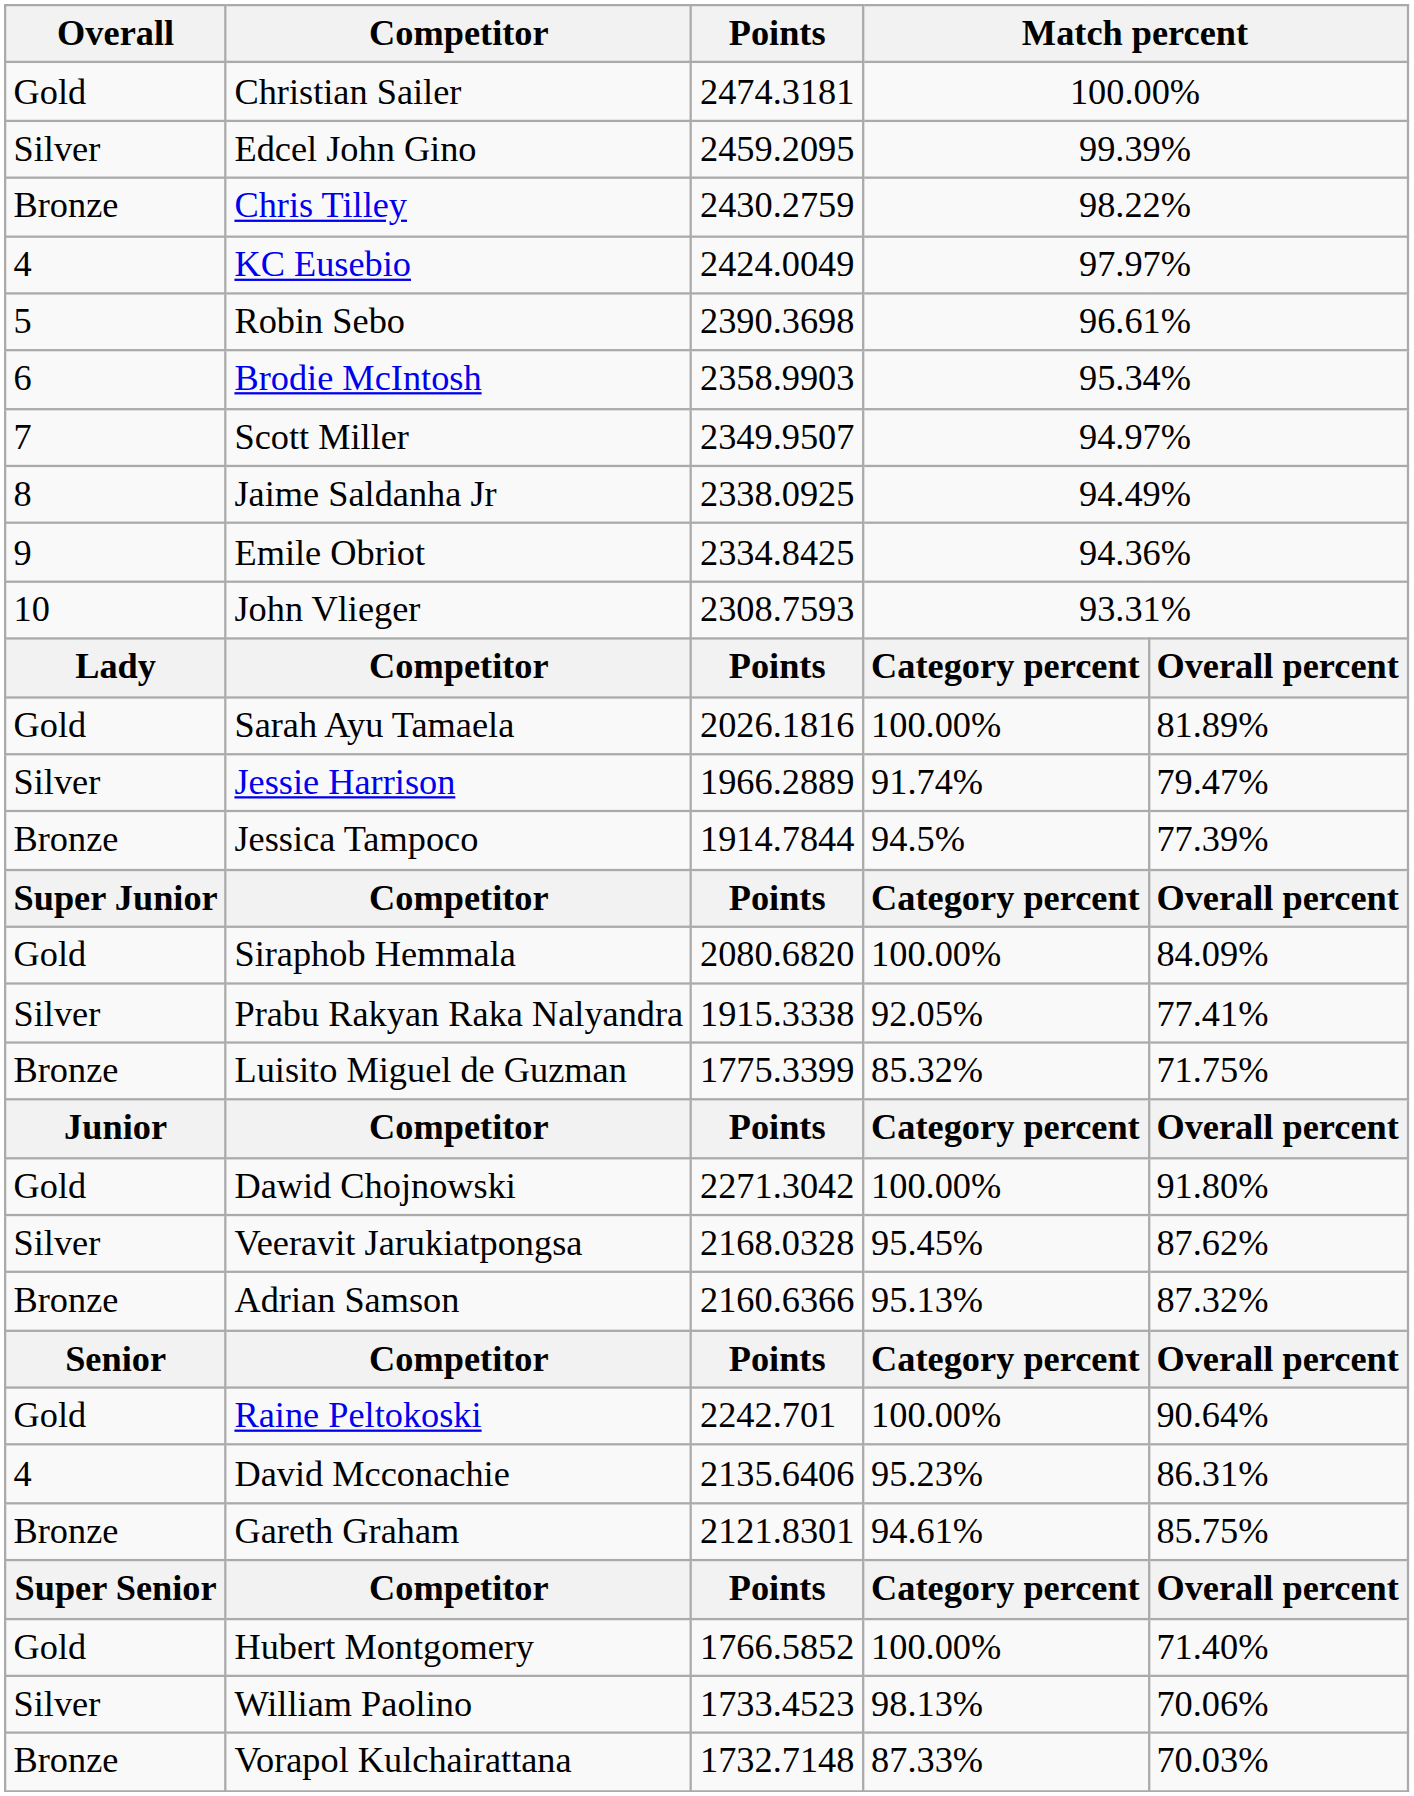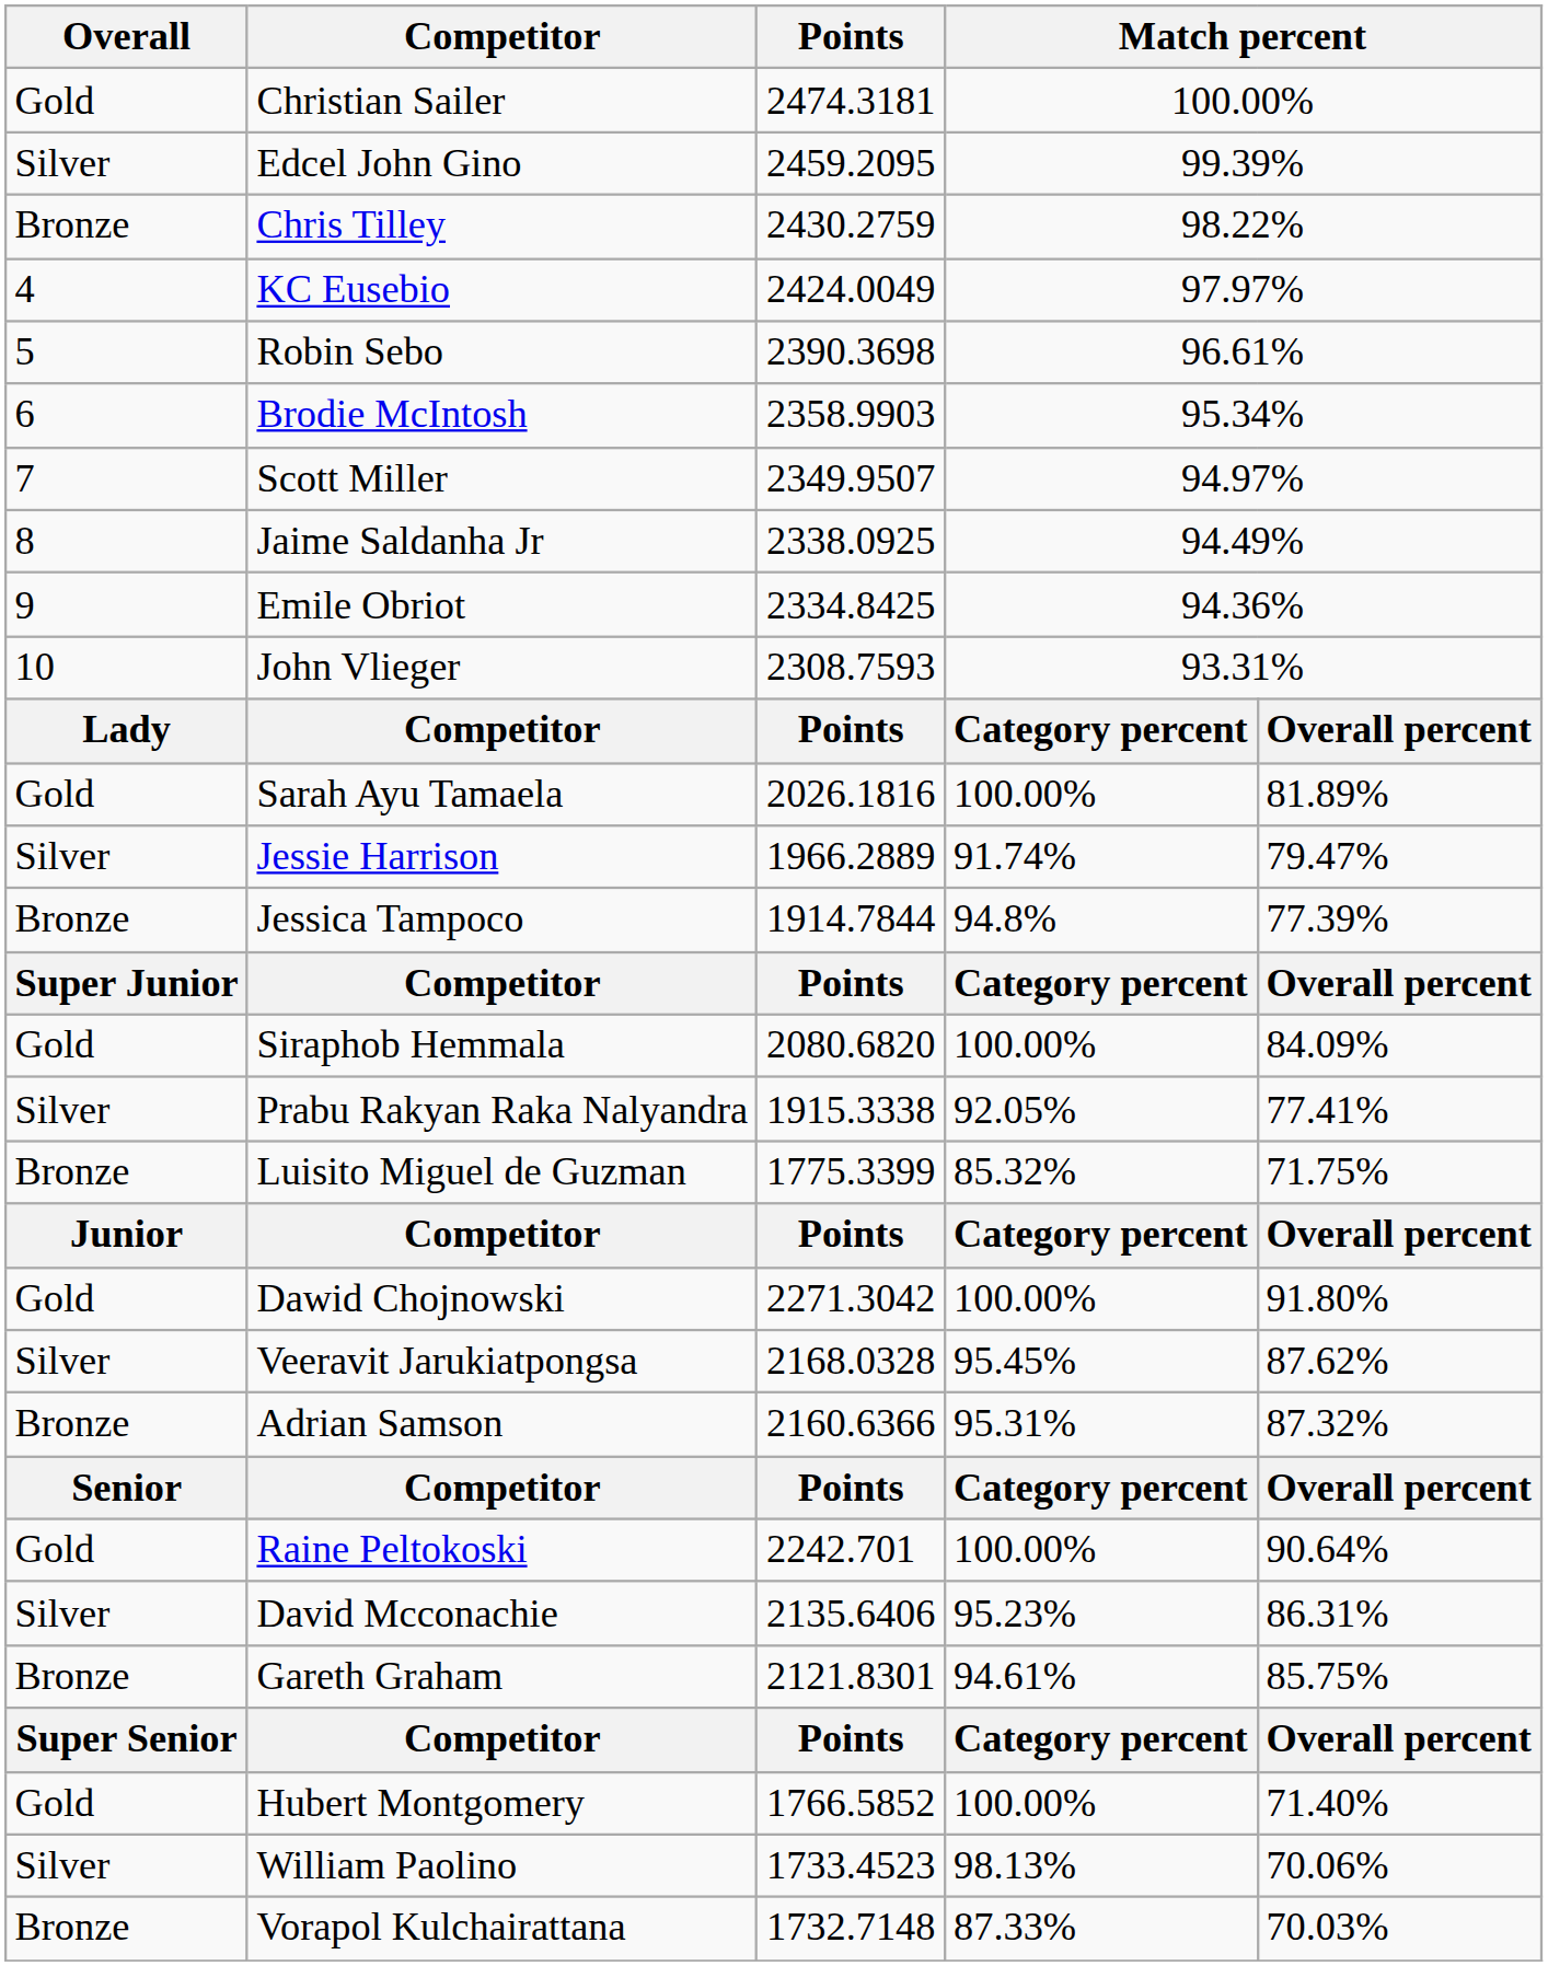Jessica Tampoco | column 4: 94.5% -> 94.8%
Adrian Samson | column 4: 95.13% -> 95.31%
David Mcconachie | Overall: 4 -> Silver
